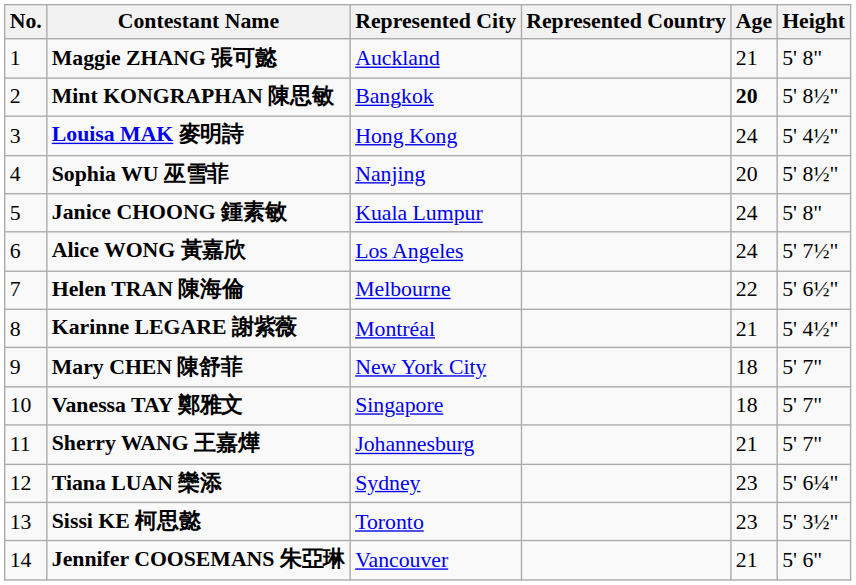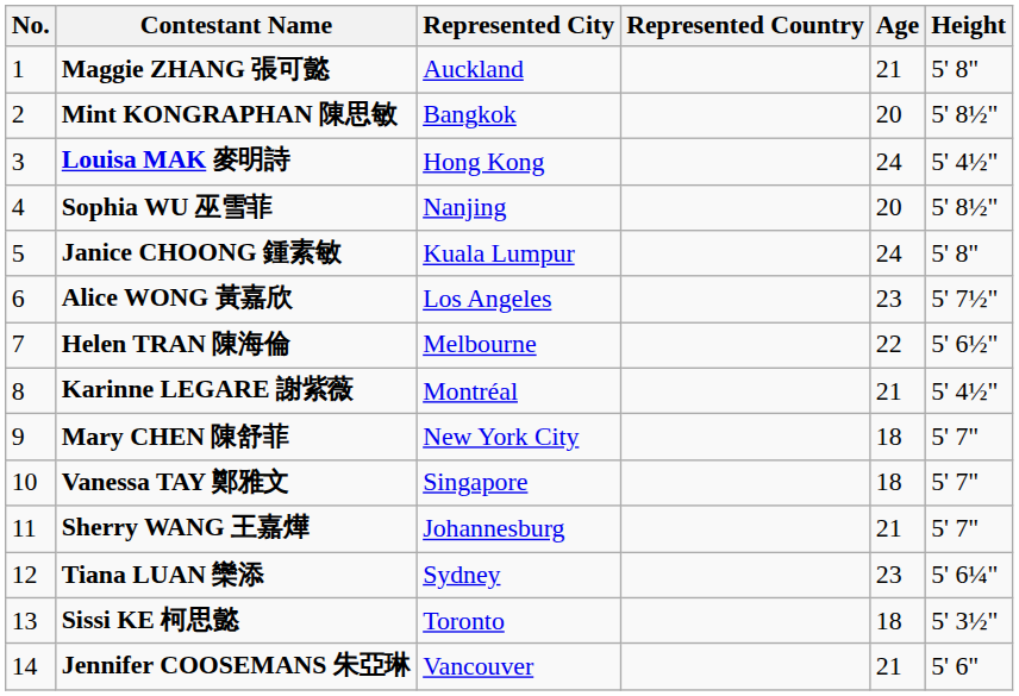Mint KONGRAPHAN 陳思敏 | Age: bold -> normal
Alice WONG 黃嘉欣 | Age: 24 -> 23
Sissi KE 柯思懿 | Age: 23 -> 18
